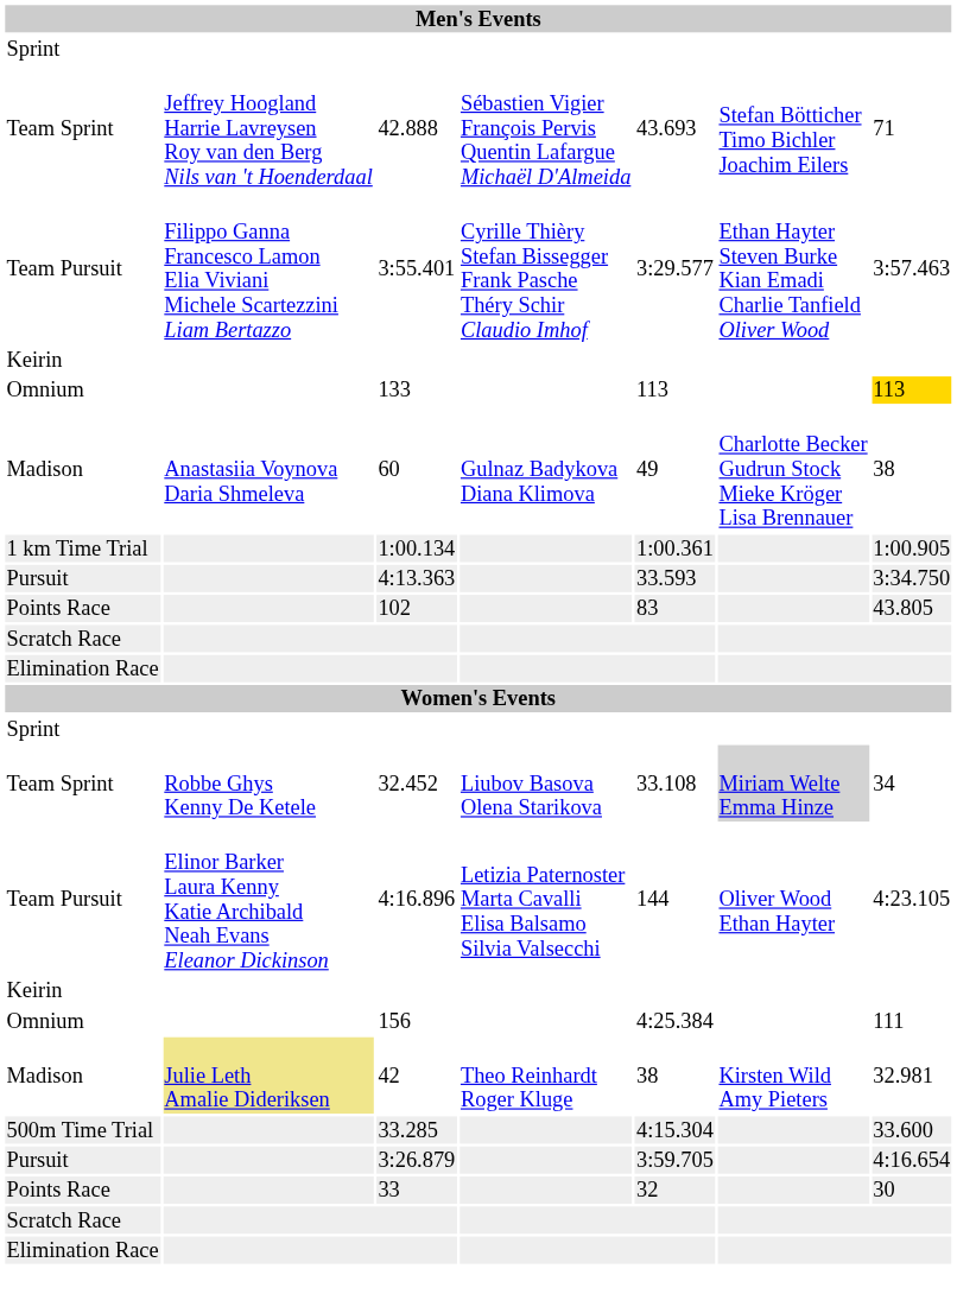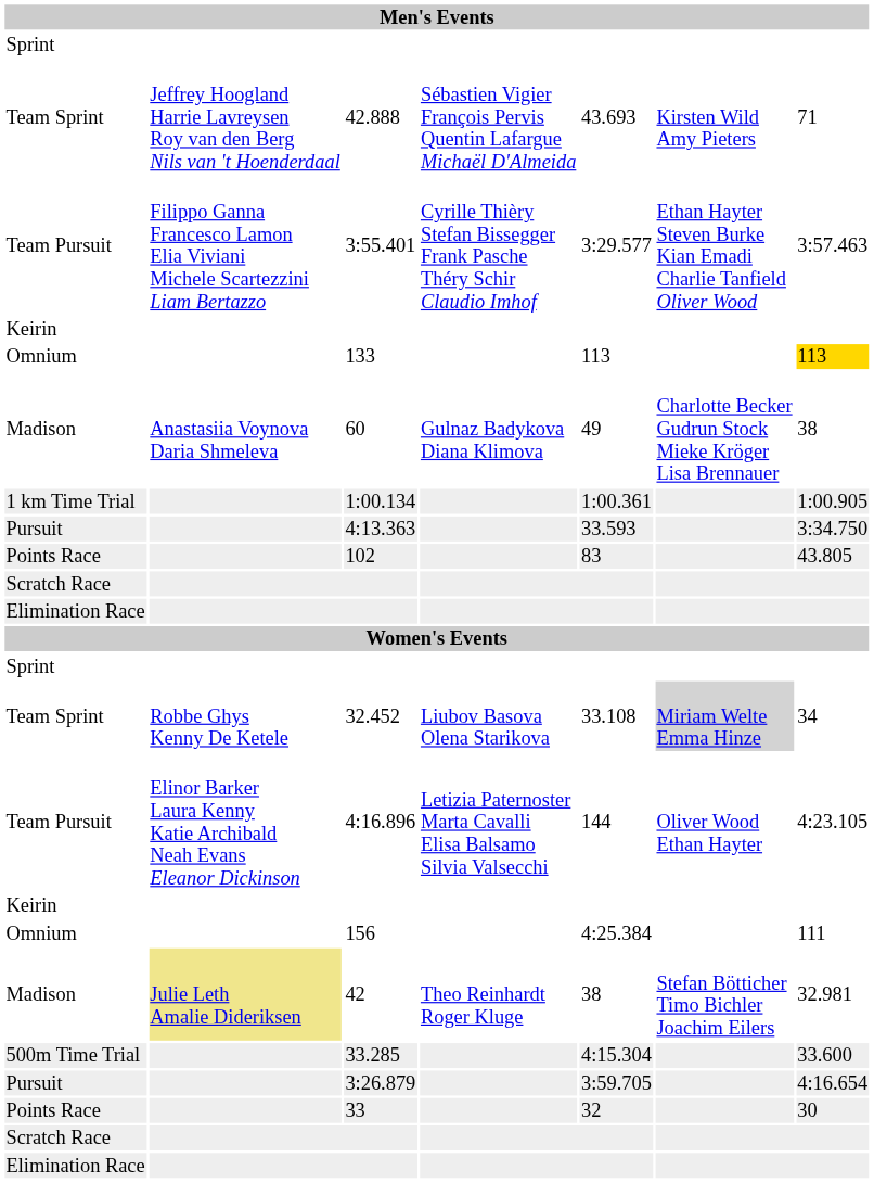42.888 | column 6: Stefan Bötticher Timo Bichler Joachim Eilers -> Kirsten Wild Amy Pieters
42 | column 6: Kirsten Wild Amy Pieters -> Stefan Bötticher Timo Bichler Joachim Eilers
